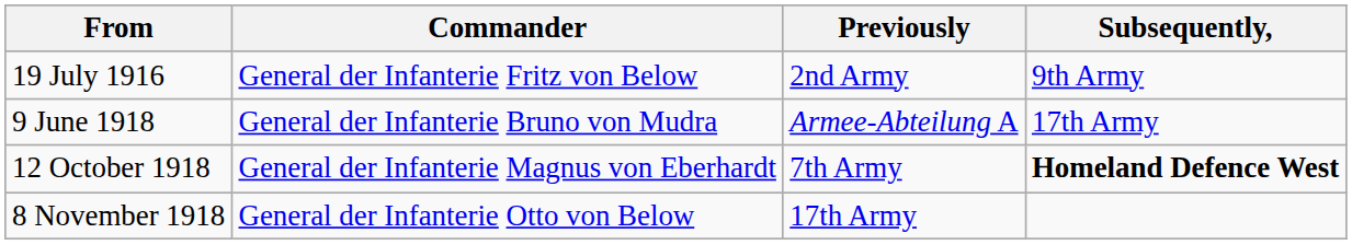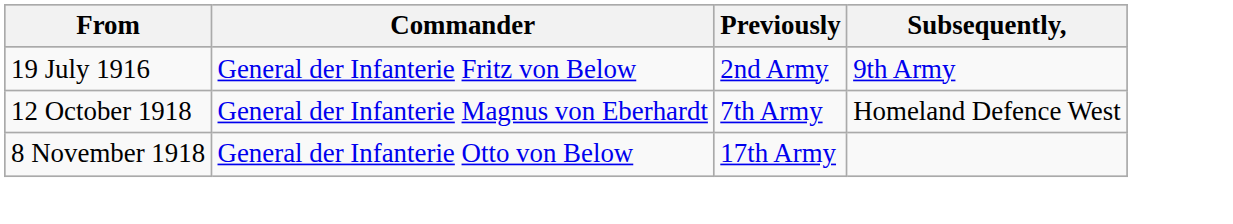- row: 9 June 1918 | General der Infanterie Bruno von Mudra | Armee-Abteilung A | 17th Army
12 October 1918 | Subsequently,: bold -> normal
